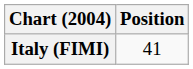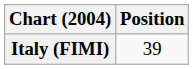Italy (FIMI) | Position: 41 -> 39
